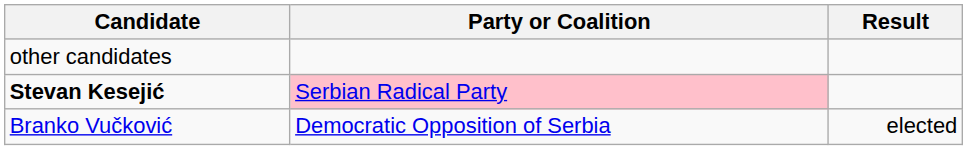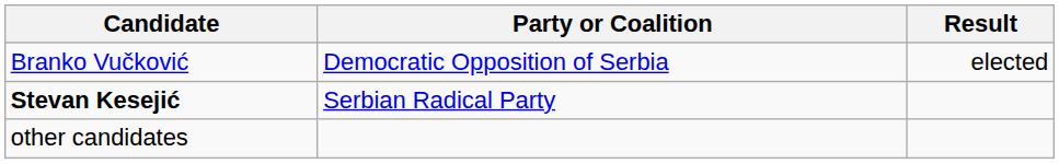rows swapped: Branko Vučković <-> other candidates
Stevan Kesejić | Party or Coalition: pink background -> no background
